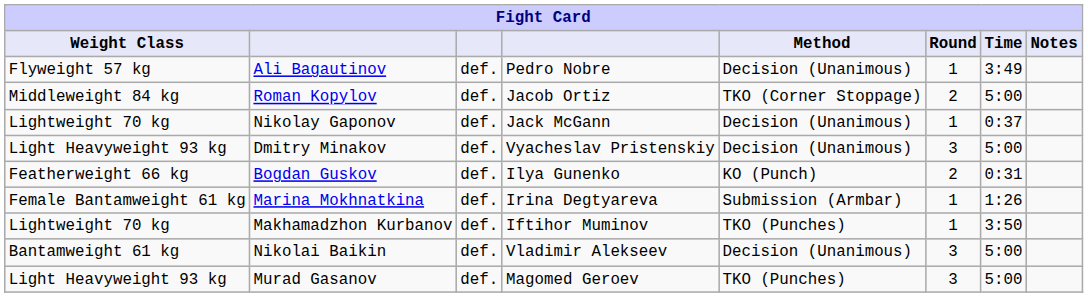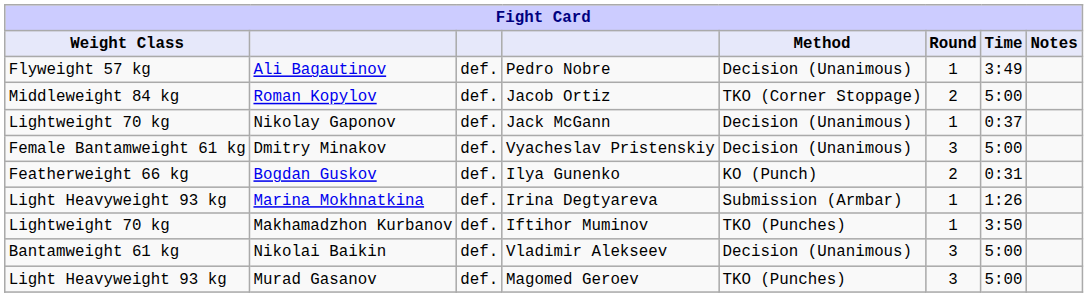Dmitry Minakov | Weight Class: Light Heavyweight 93 kg -> Female Bantamweight 61 kg
Marina Mokhnatkina | Weight Class: Female Bantamweight 61 kg -> Light Heavyweight 93 kg
